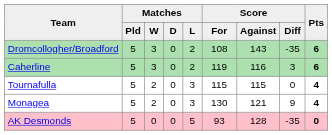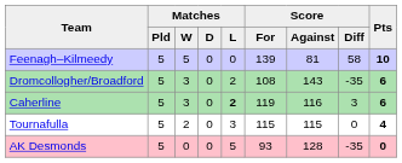+ row: Feenagh–Kilmeedy | 5 | 5 | 0 | 0 | 139 | 81 | 58 | 10
Caherline | Matches / L: normal -> bold
- row: Monagea | 5 | 2 | 0 | 3 | 130 | 121 | 9 | 4
